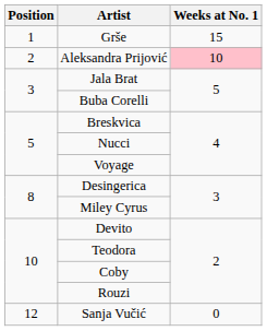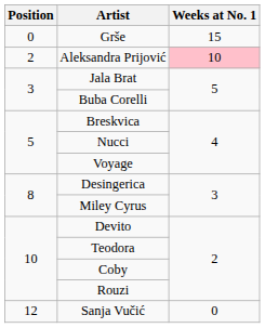Grše | Position: 1 -> 0
